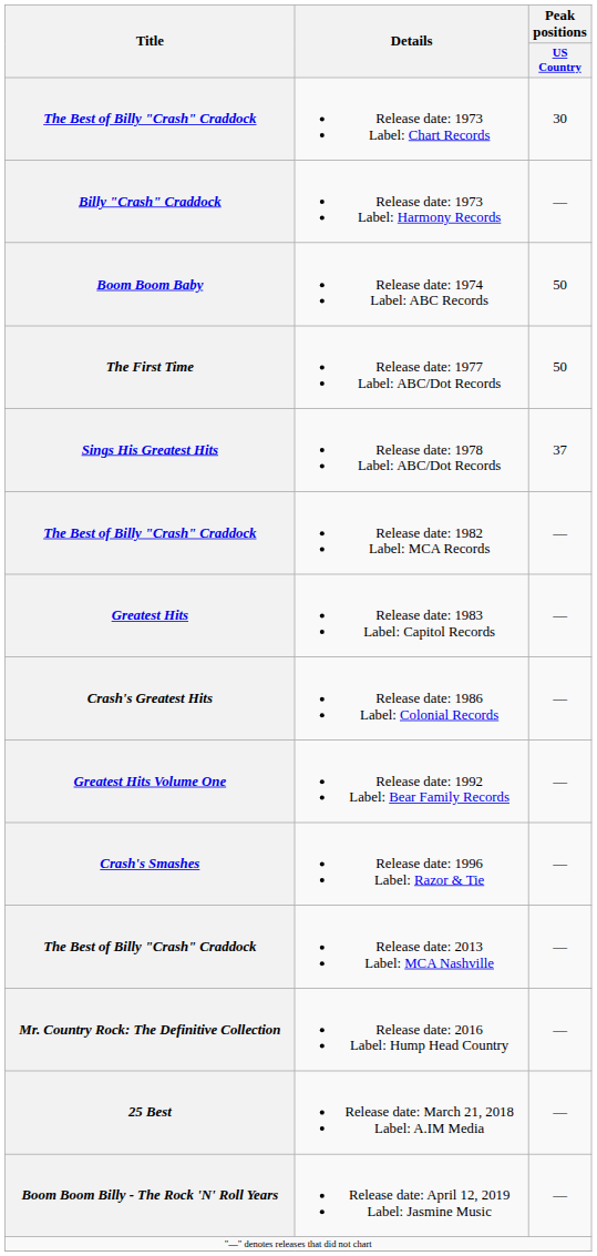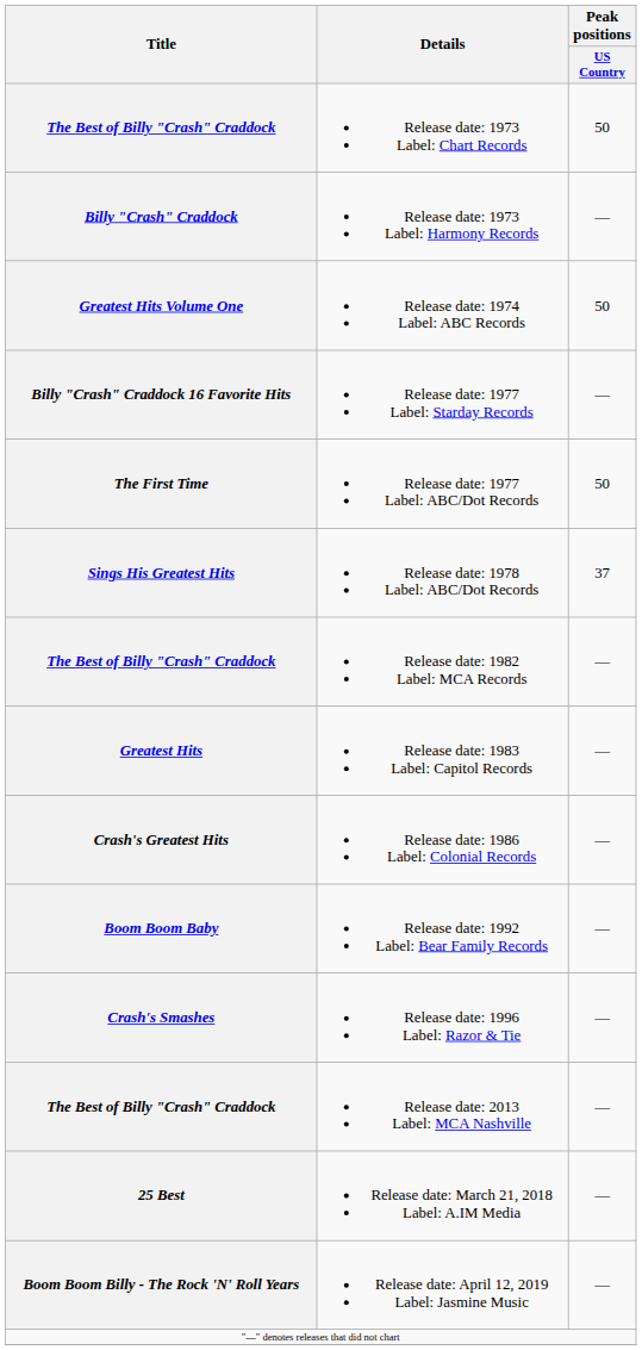Release date: 1973 Label: Chart Records | Peak positions / US Country: 30 -> 50
Release date: 1974 Label: ABC Records | Title: Boom Boom Baby -> Greatest Hits Volume One
+ row: Billy "Crash" Craddock 16 Favorite Hits | Release date: 1977 Label: Starday Records | —
Release date: 1992 Label: Bear Family Records | Title: Greatest Hits Volume One -> Boom Boom Baby
- row: Mr. Country Rock: The Definitive Collection | Release date: 2016 Label: Hump Head Country | —
